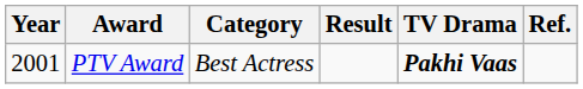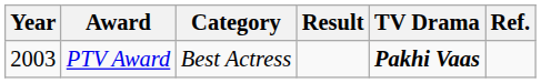PTV Award | Year: 2001 -> 2003
